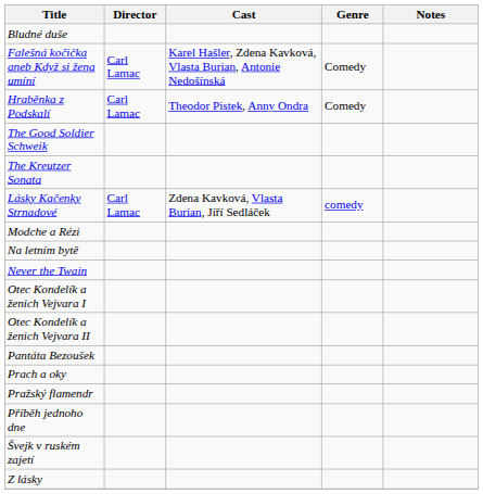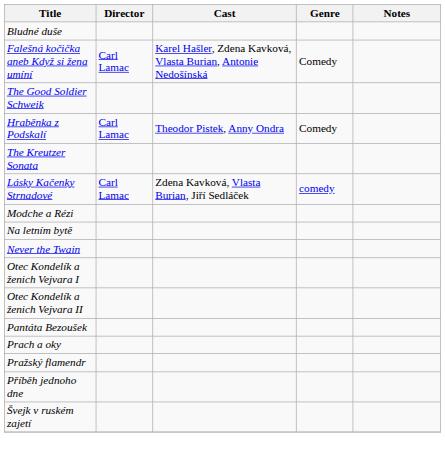rows swapped: The Good Soldier Schweik <-> Hraběnka z Podskalí
- row: Z lásky
